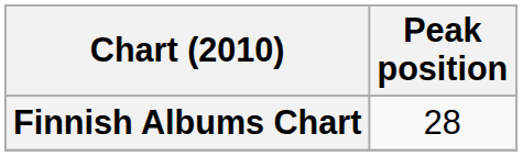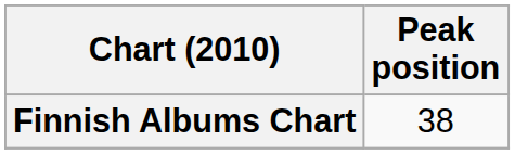Finnish Albums Chart | Peak position: 28 -> 38
